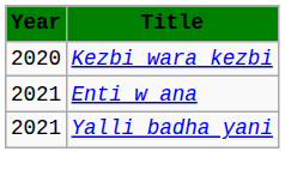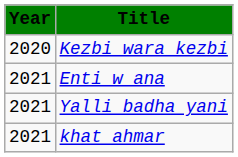+ row: 2021 | khat ahmar
